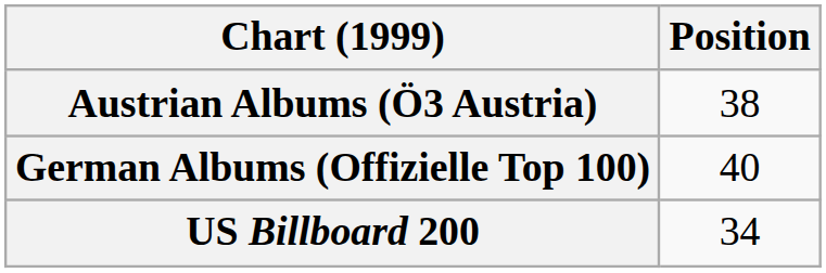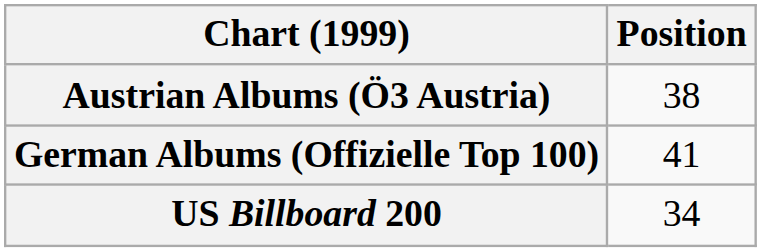German Albums (Offizielle Top 100) | Position: 40 -> 41
